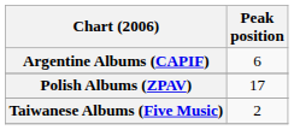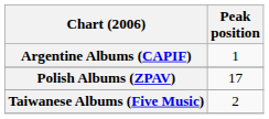Argentine Albums (CAPIF) | Peak position: 6 -> 1
